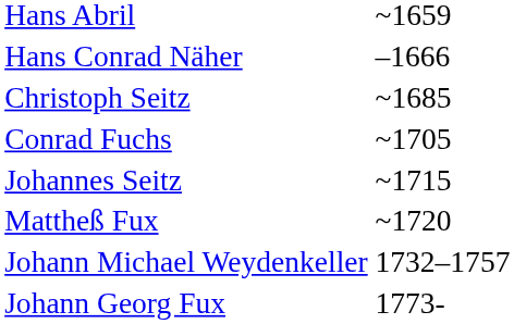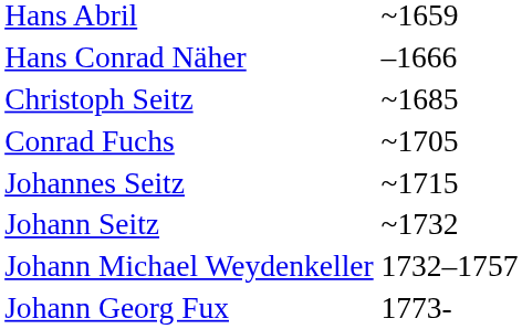- row: Mattheß Fux | ~1720
+ row: Johann Seitz | ~1732
